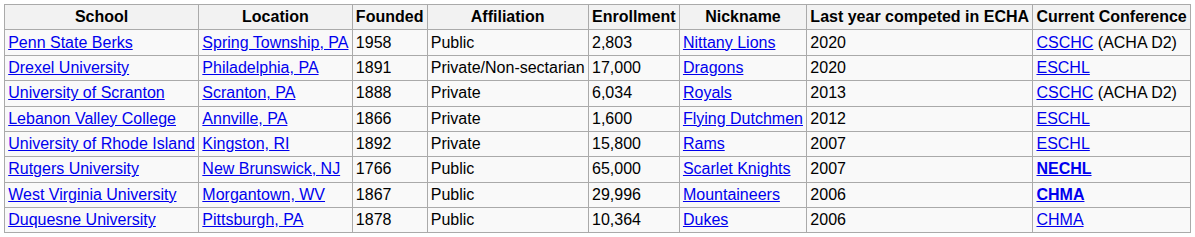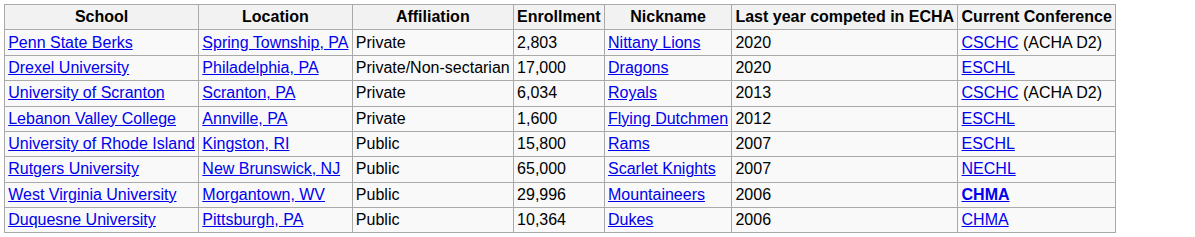- column: Founded | 1958 | 1891 | 1888 | 1866 | 1892 | 1766 | 1867 | 1878
Penn State Berks | Affiliation: Public -> Private
University of Rhode Island | Affiliation: Private -> Public
Rutgers University | Current Conference: bold -> normal
